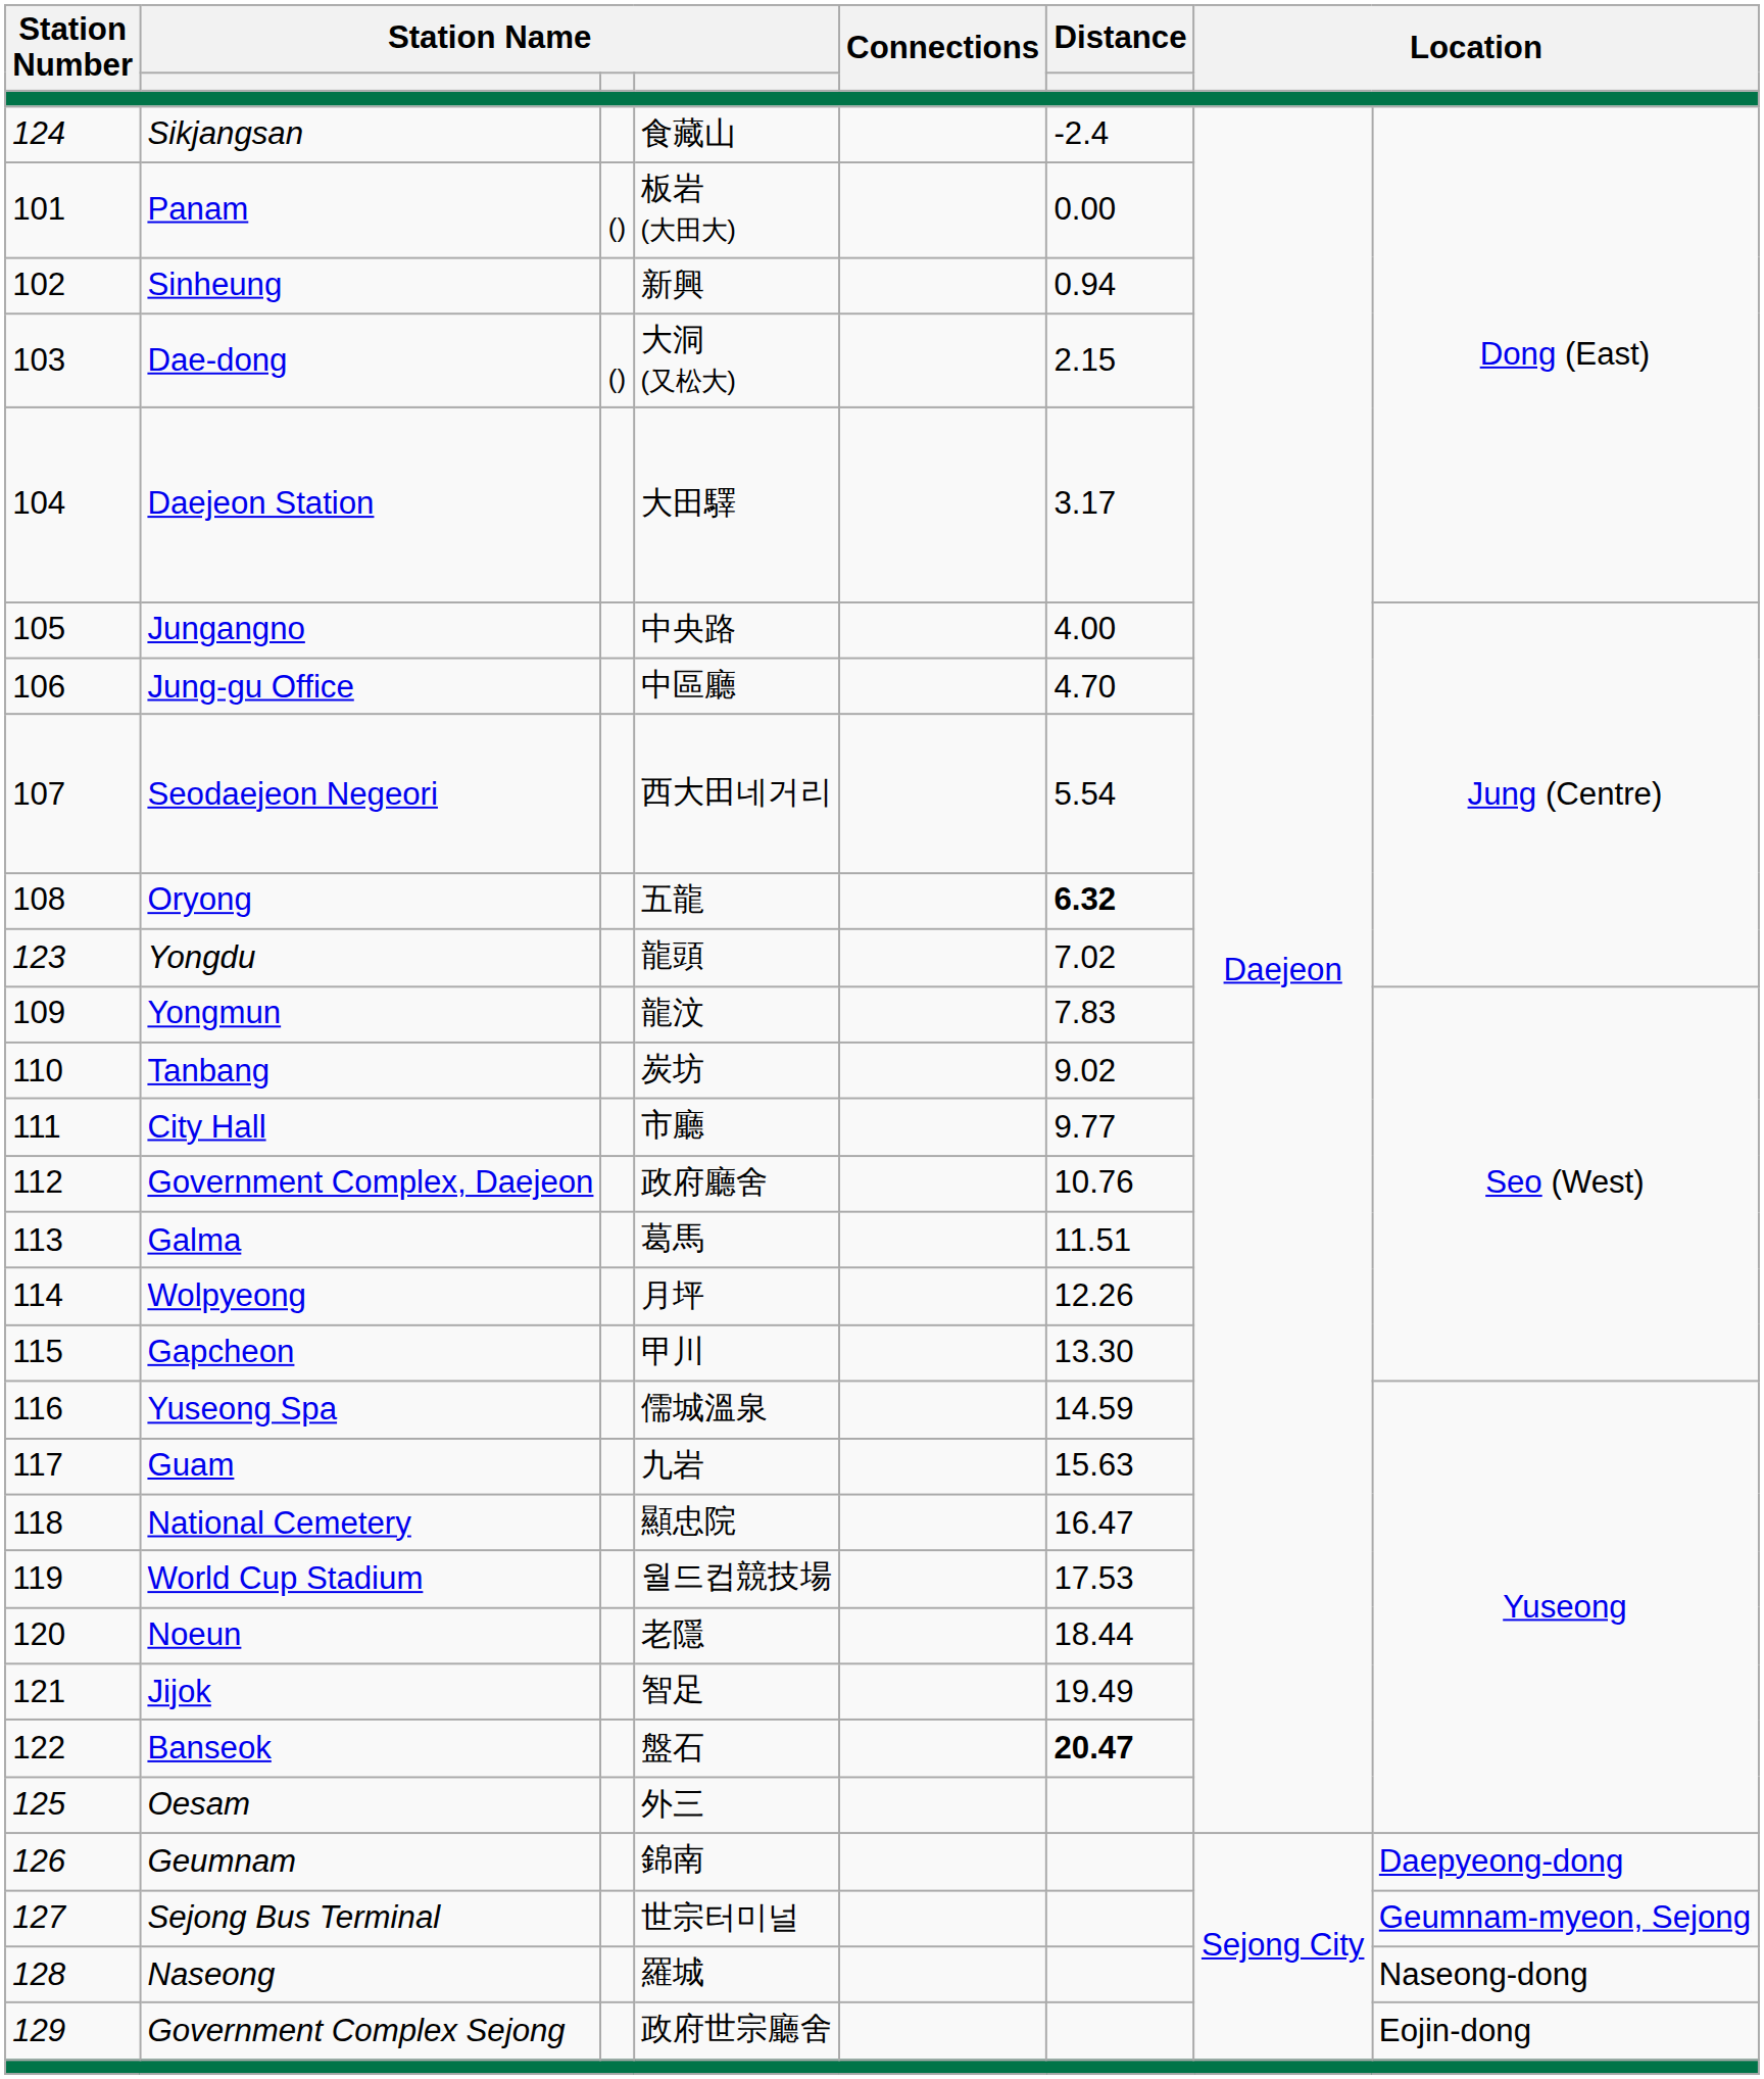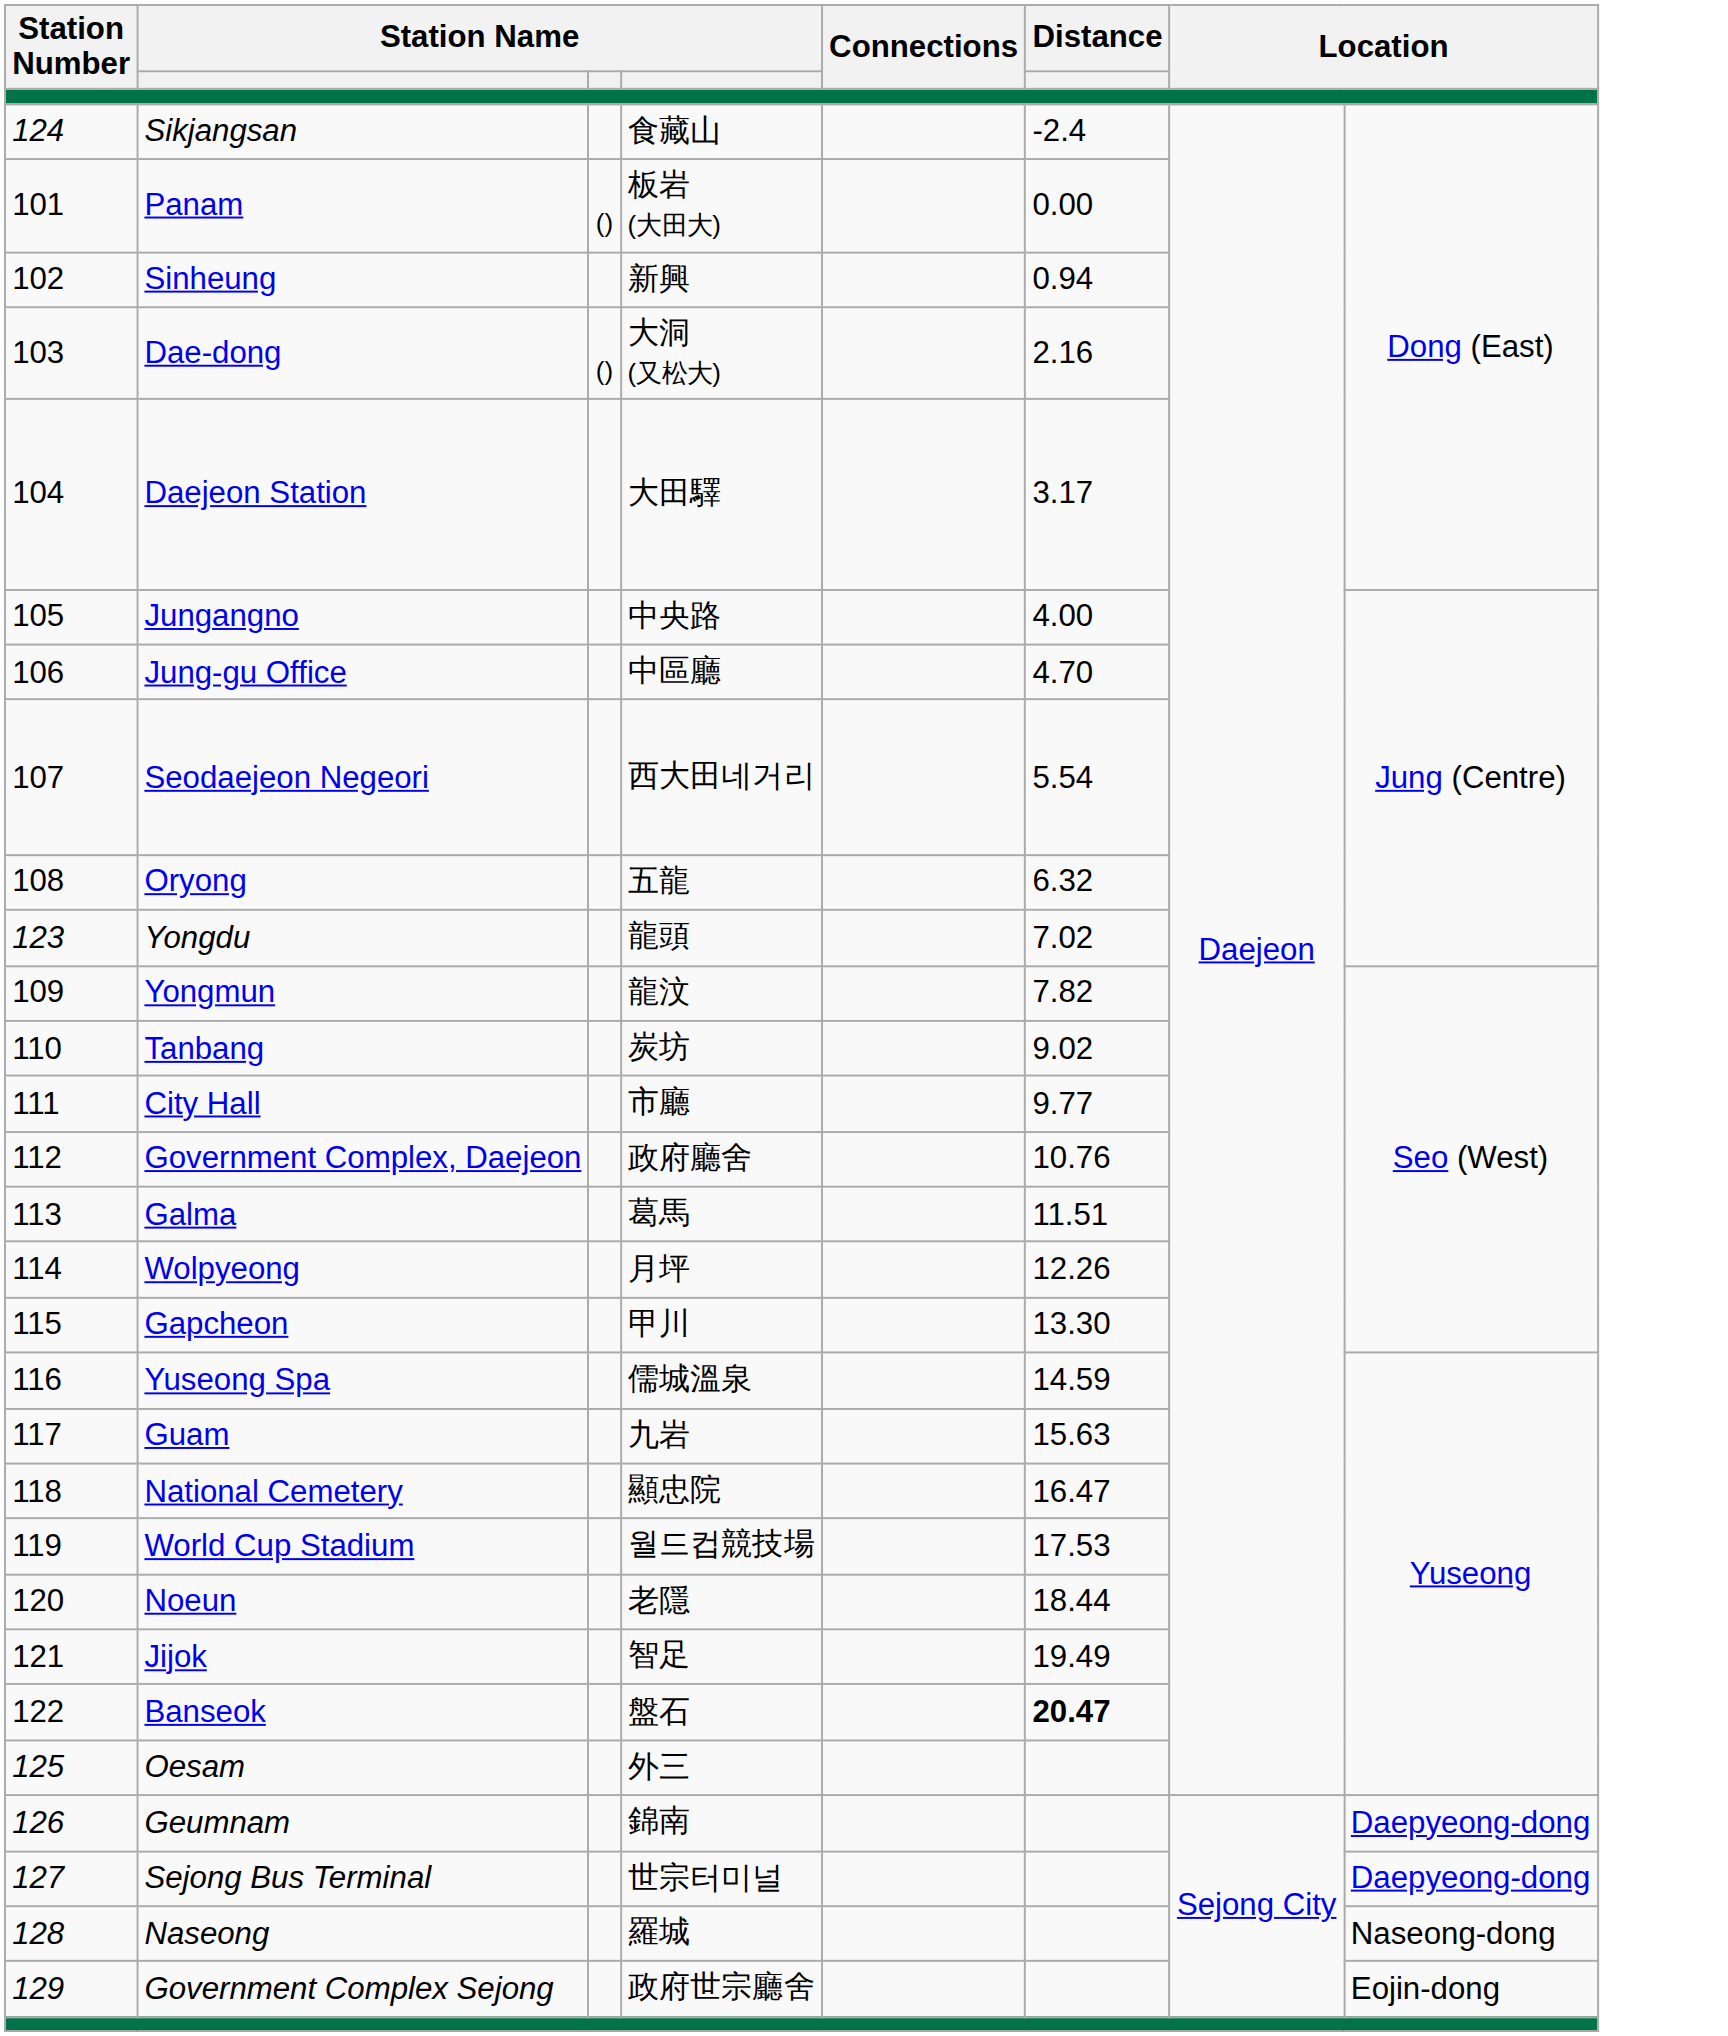Dae-dong | Distance: 2.15 -> 2.16
Oryong | Distance: bold -> normal
Yongmun | Distance: 7.83 -> 7.82
Sejong Bus Terminal | column 8: Geumnam-myeon, Sejong -> Daepyeong-dong
